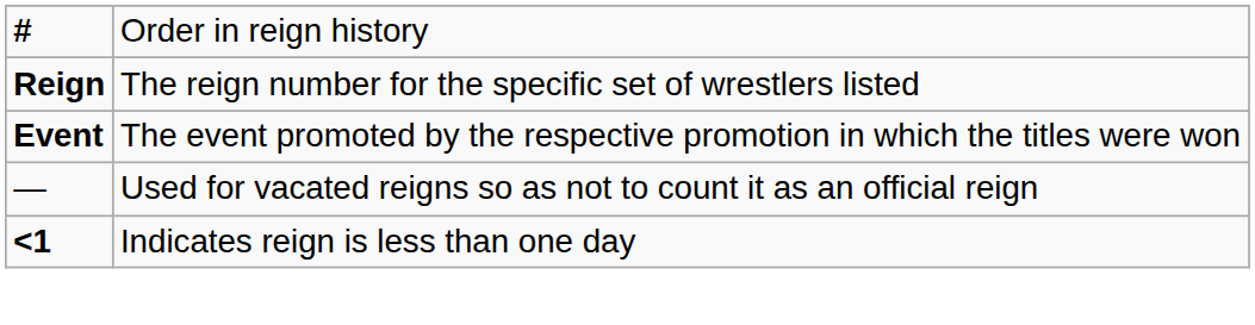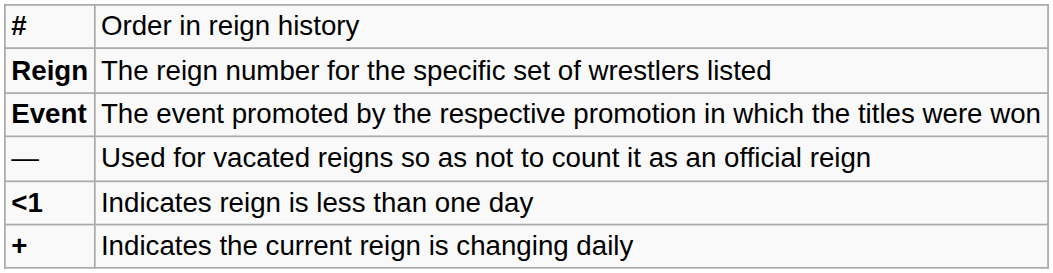+ row: + | Indicates the current reign is changing daily
